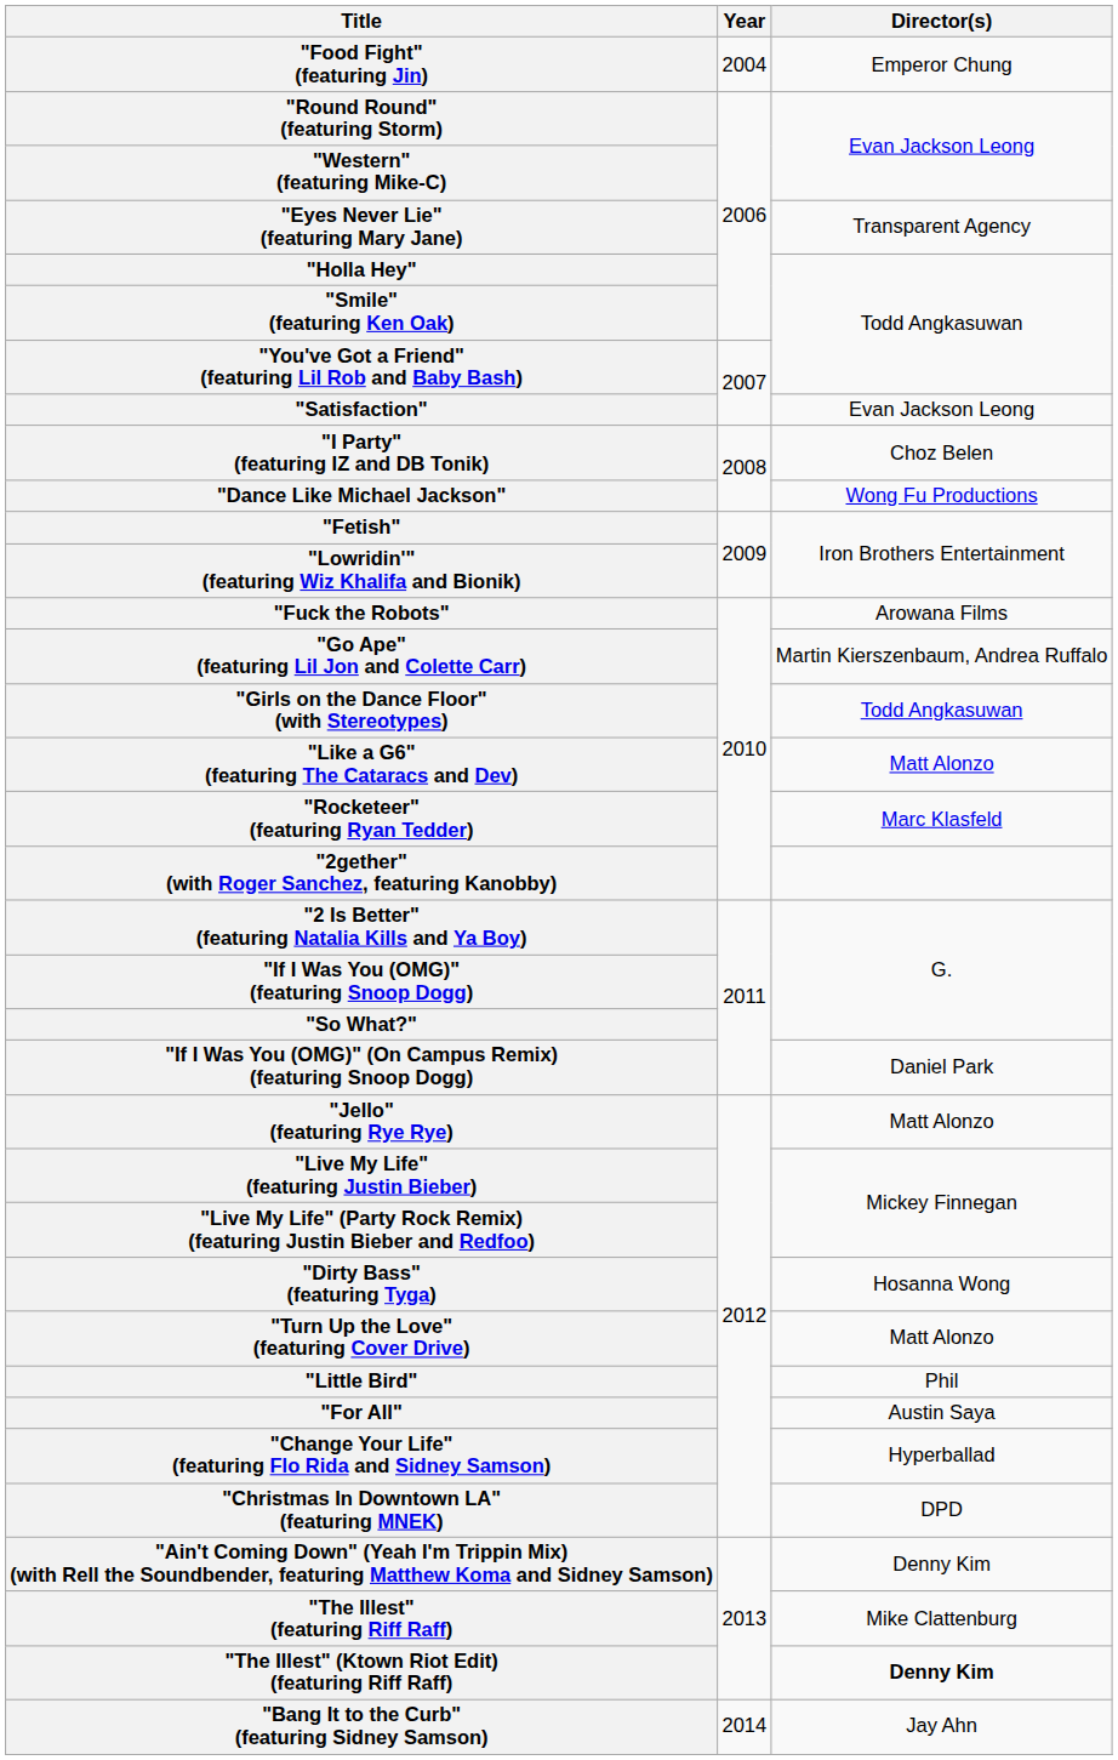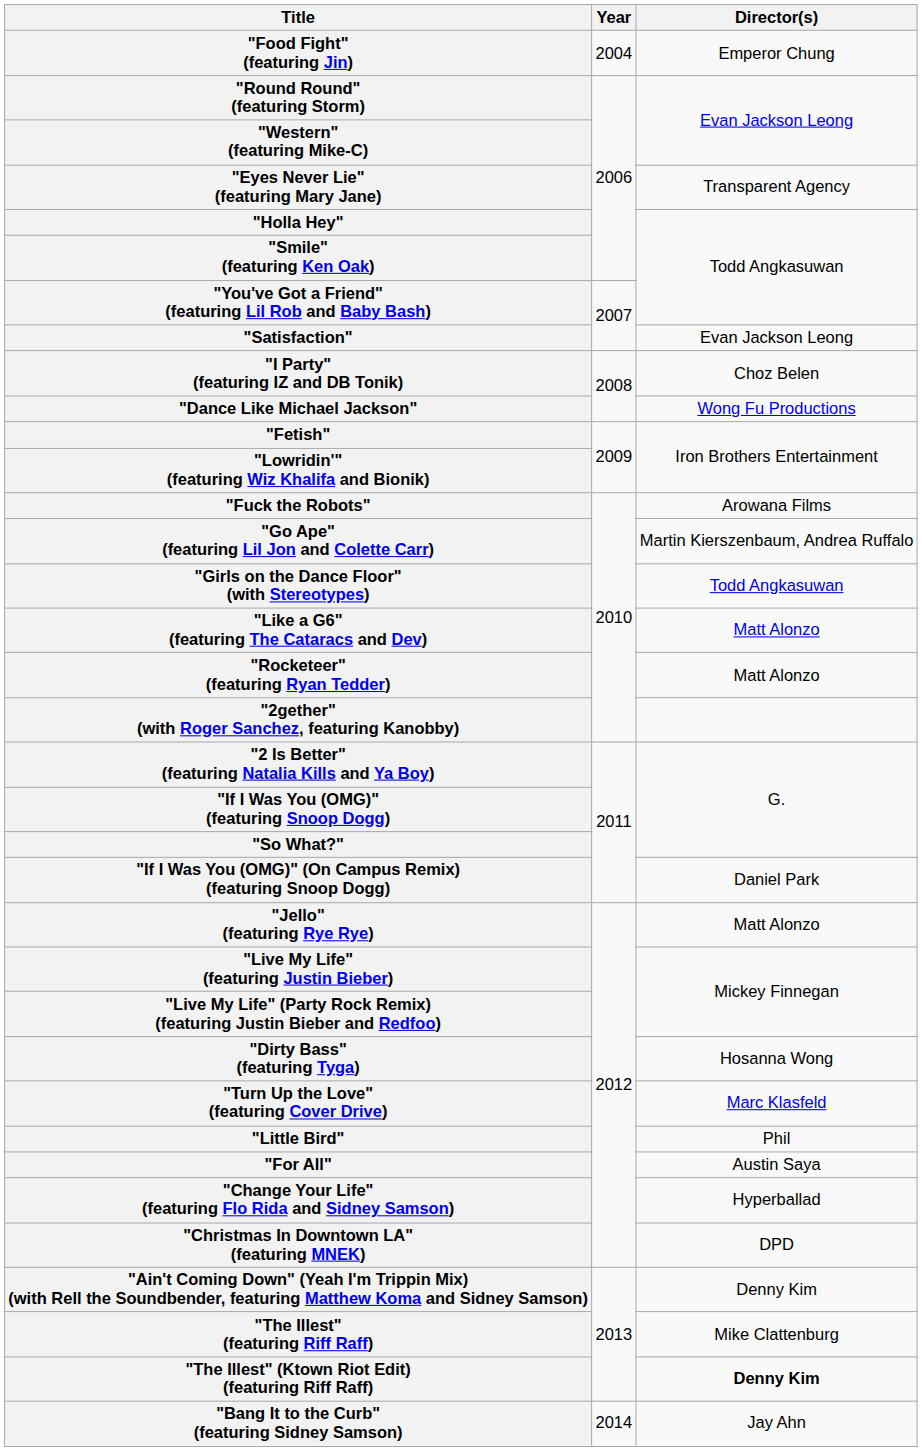"Rocketeer" (featuring Ryan Tedder) | Director(s): Marc Klasfeld -> Matt Alonzo
"Turn Up the Love" (featuring Cover Drive) | Director(s): Matt Alonzo -> Marc Klasfeld
